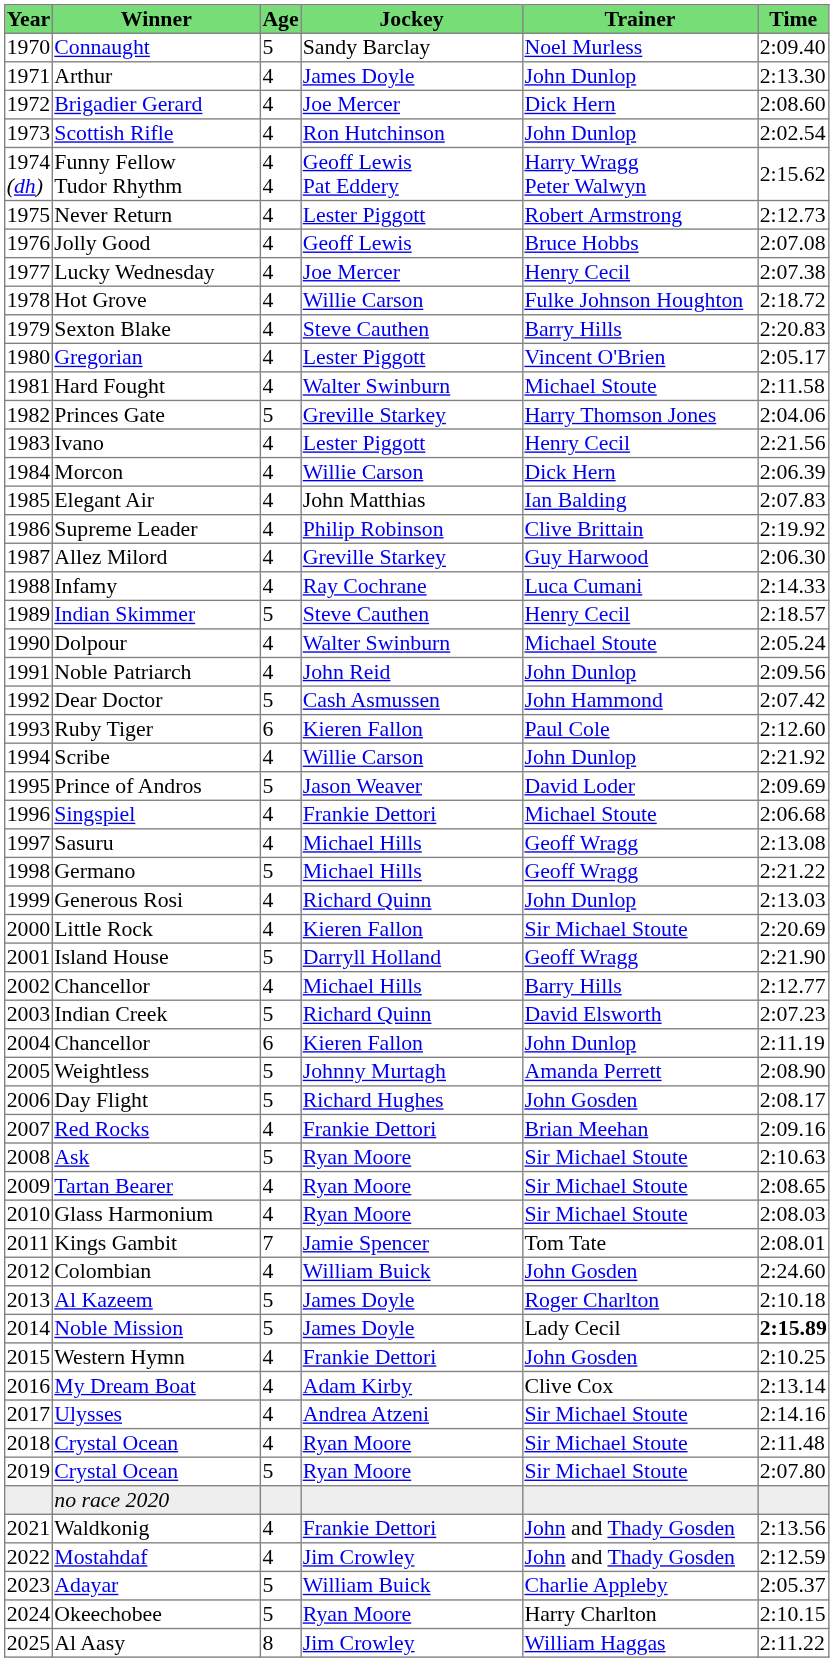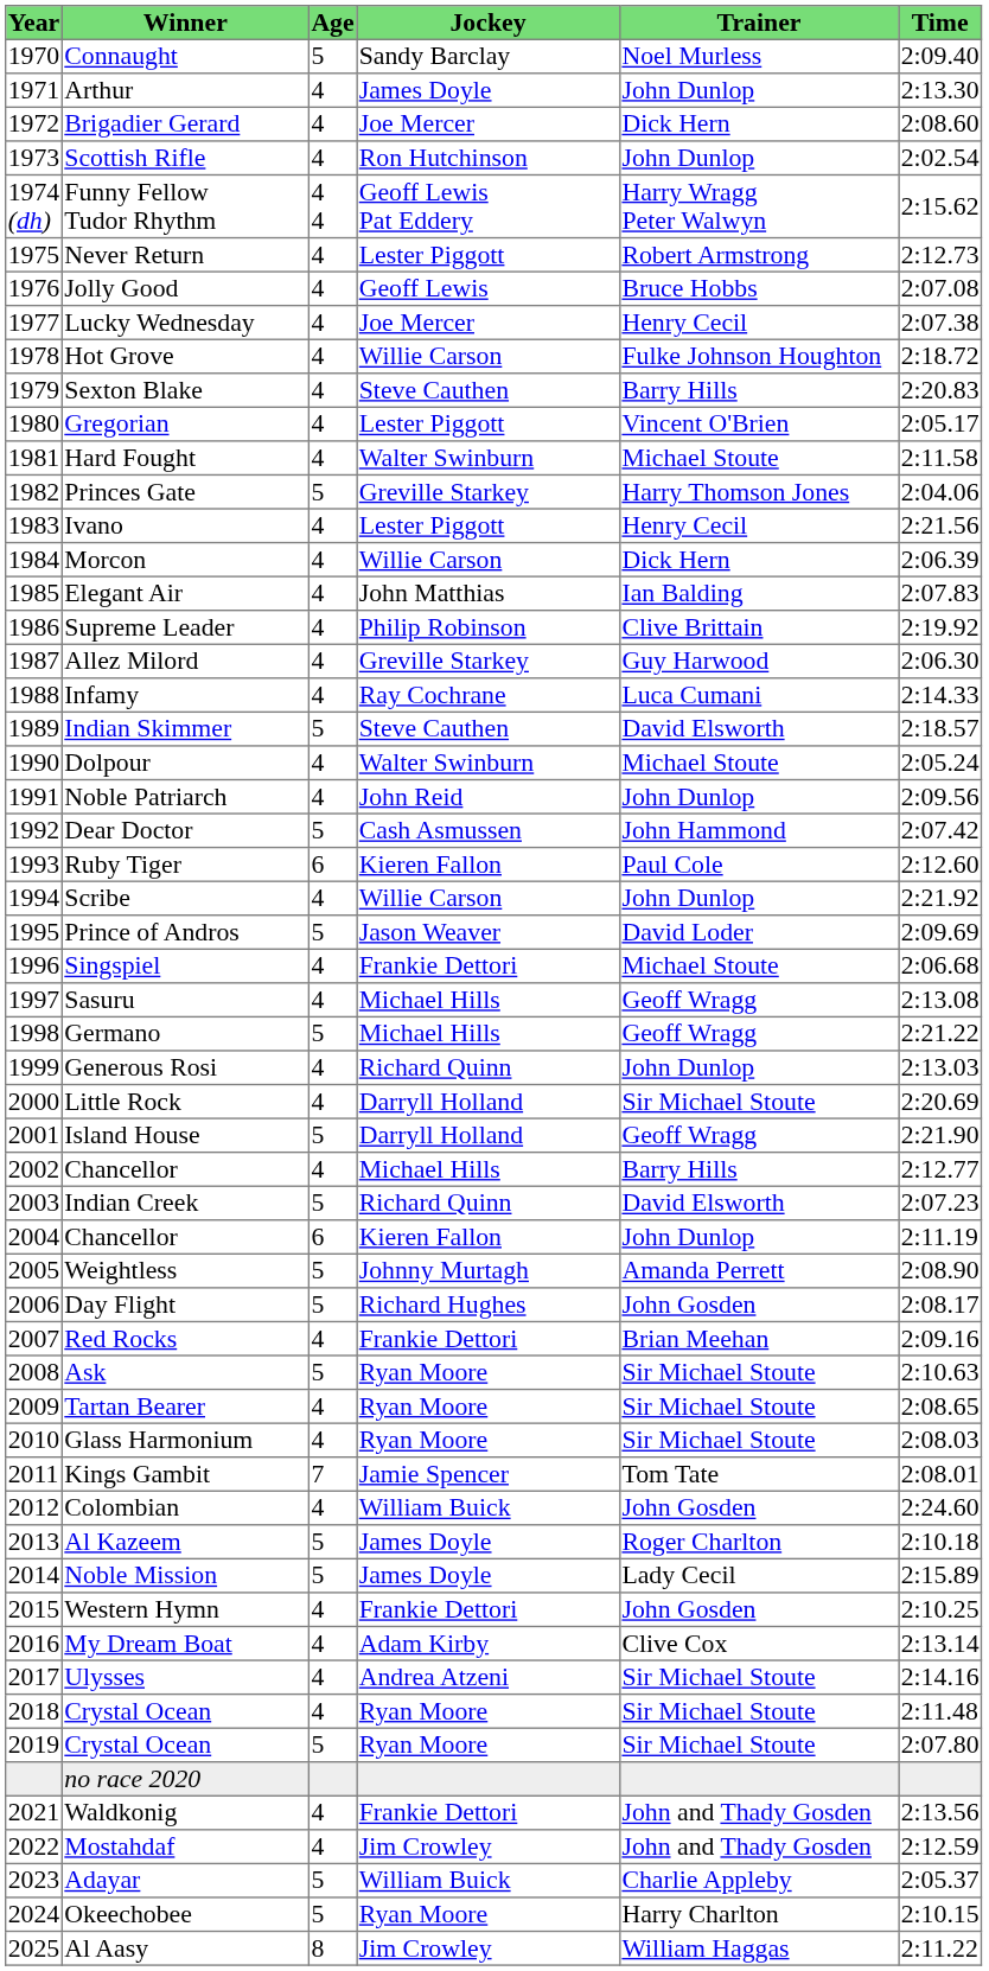Indian Skimmer | Trainer: Henry Cecil -> David Elsworth
Little Rock | Jockey: Kieren Fallon -> Darryll Holland
Noble Mission | Time: bold -> normal
